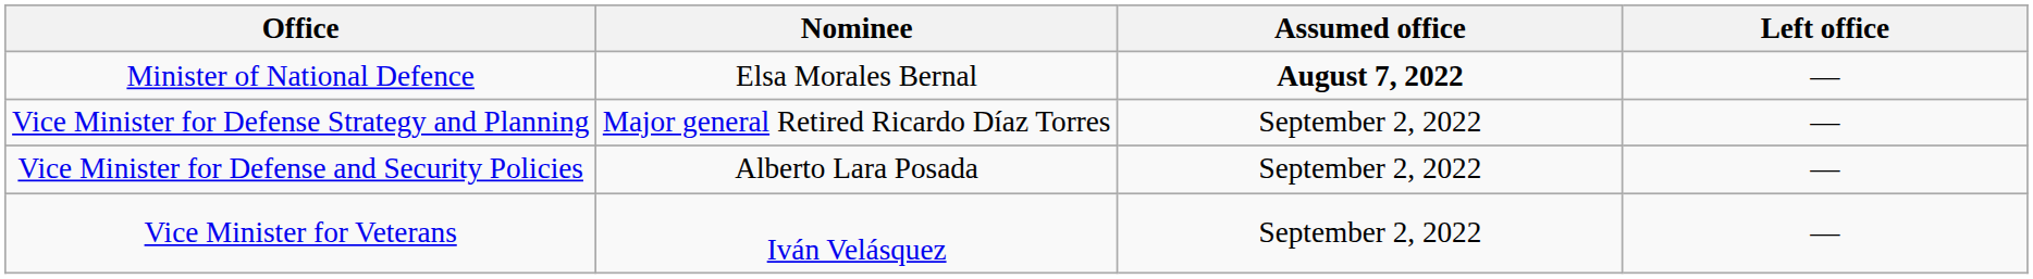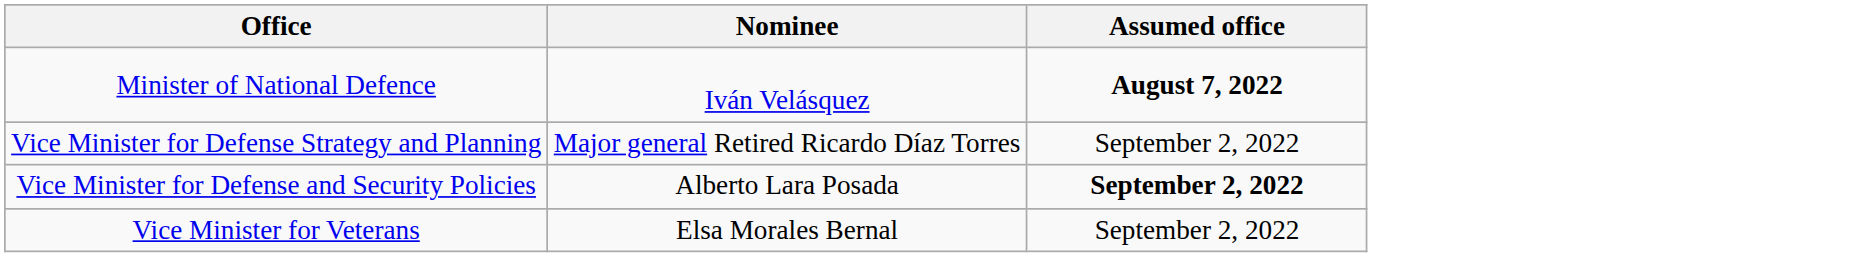- column: Left office | — | — | — | —
Minister of National Defence | Nominee: Elsa Morales Bernal -> Iván Velásquez
Vice Minister for Defense and Security Policies | Assumed office: normal -> bold
Vice Minister for Veterans | Nominee: Iván Velásquez -> Elsa Morales Bernal
